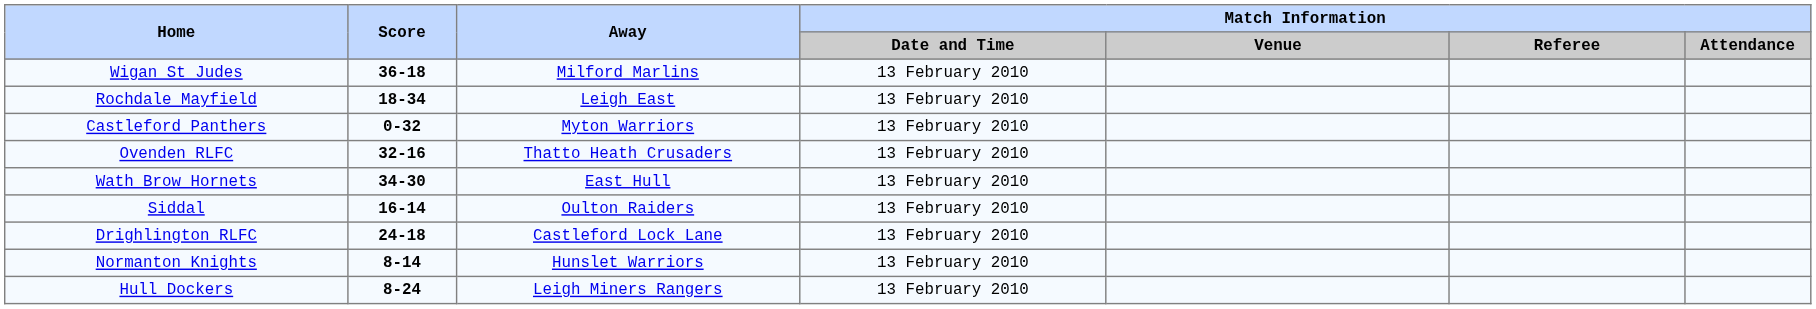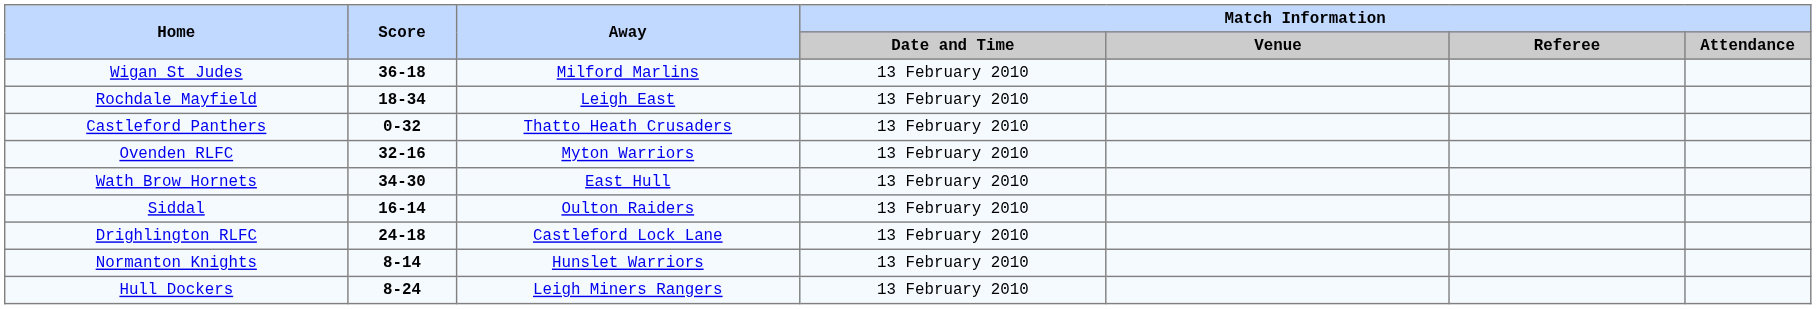Castleford Panthers | Away: Myton Warriors -> Thatto Heath Crusaders
Ovenden RLFC | Away: Thatto Heath Crusaders -> Myton Warriors
